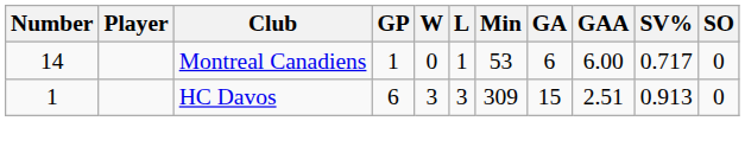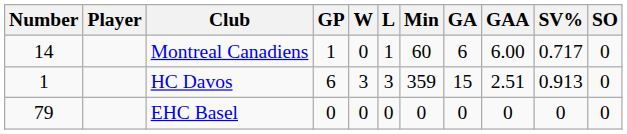Montreal Canadiens | Min: 53 -> 60
HC Davos | Min: 309 -> 359
+ row: 79 | EHC Basel | 0 | 0 | 0 | 0 | 0 | 0 | 0 | 0
